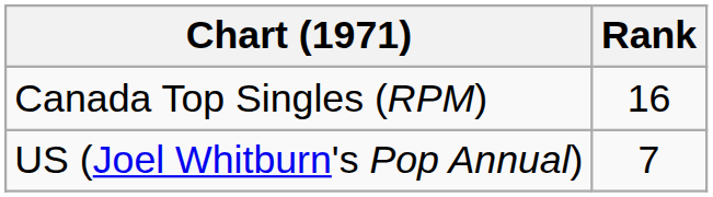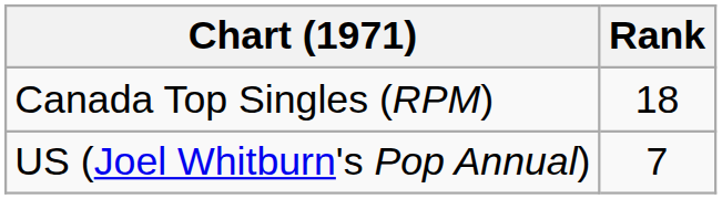Canada Top Singles (RPM) | Rank: 16 -> 18
